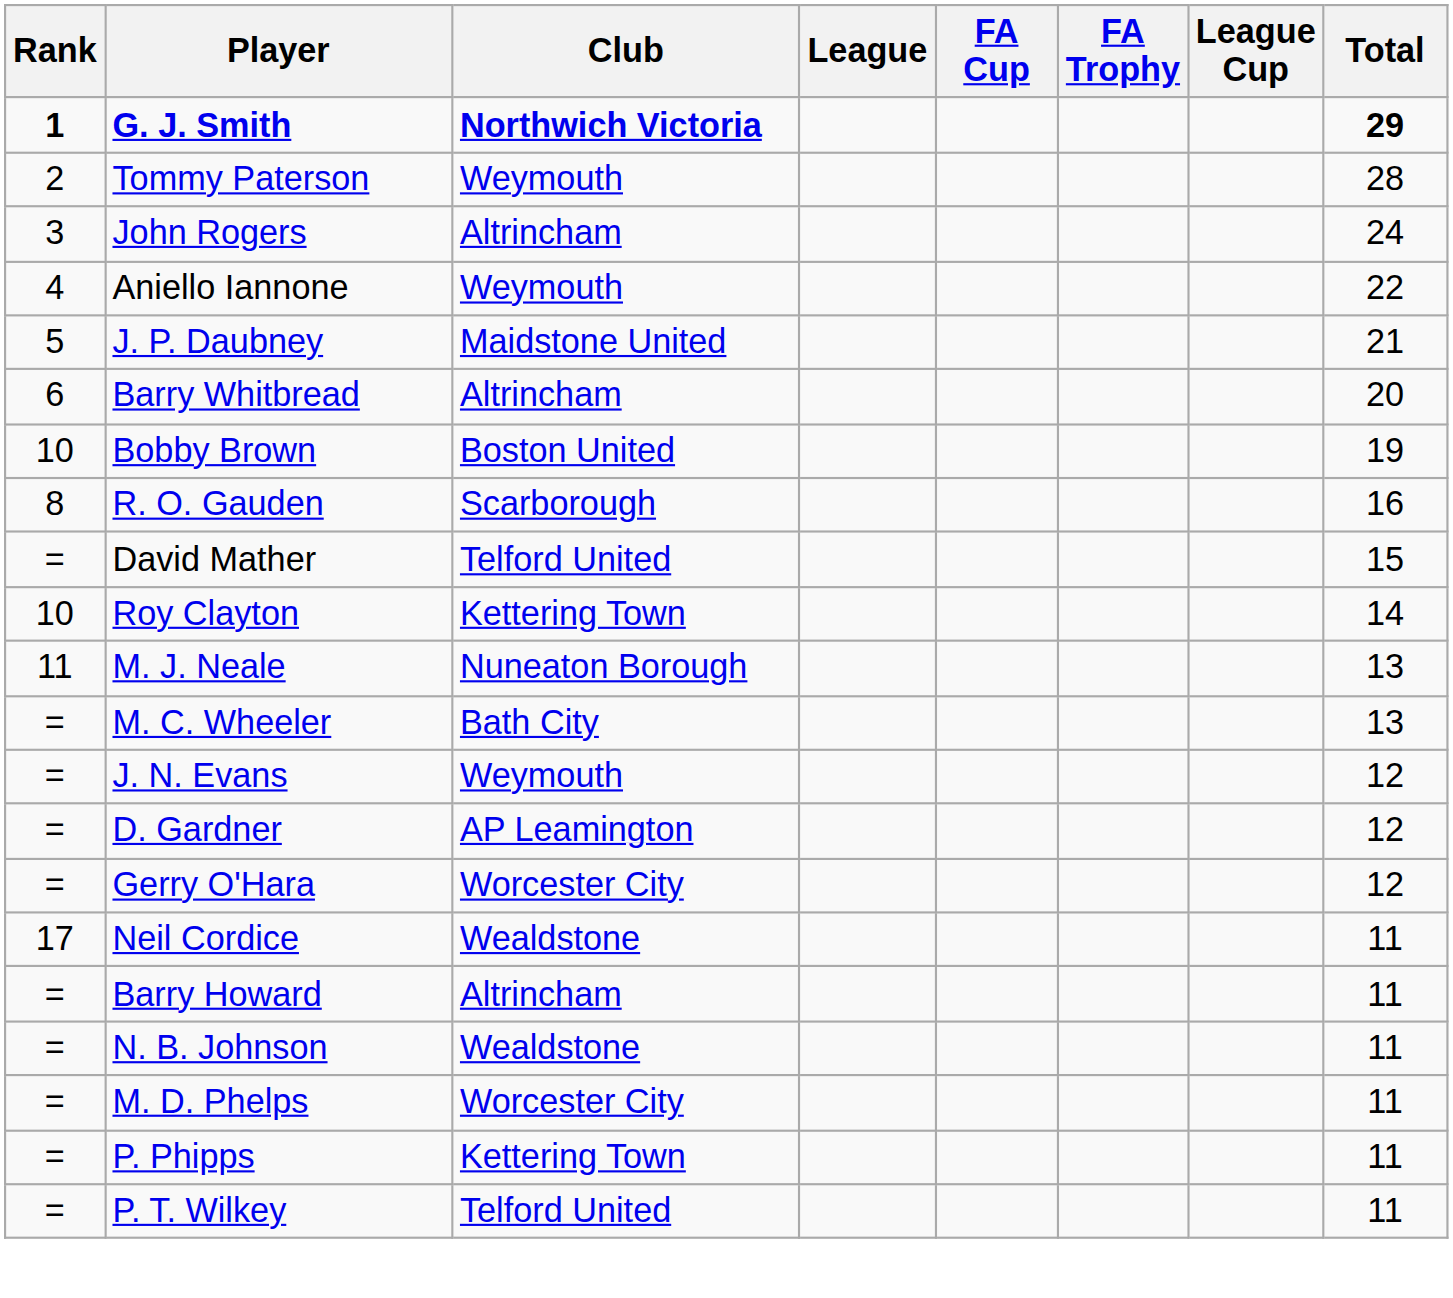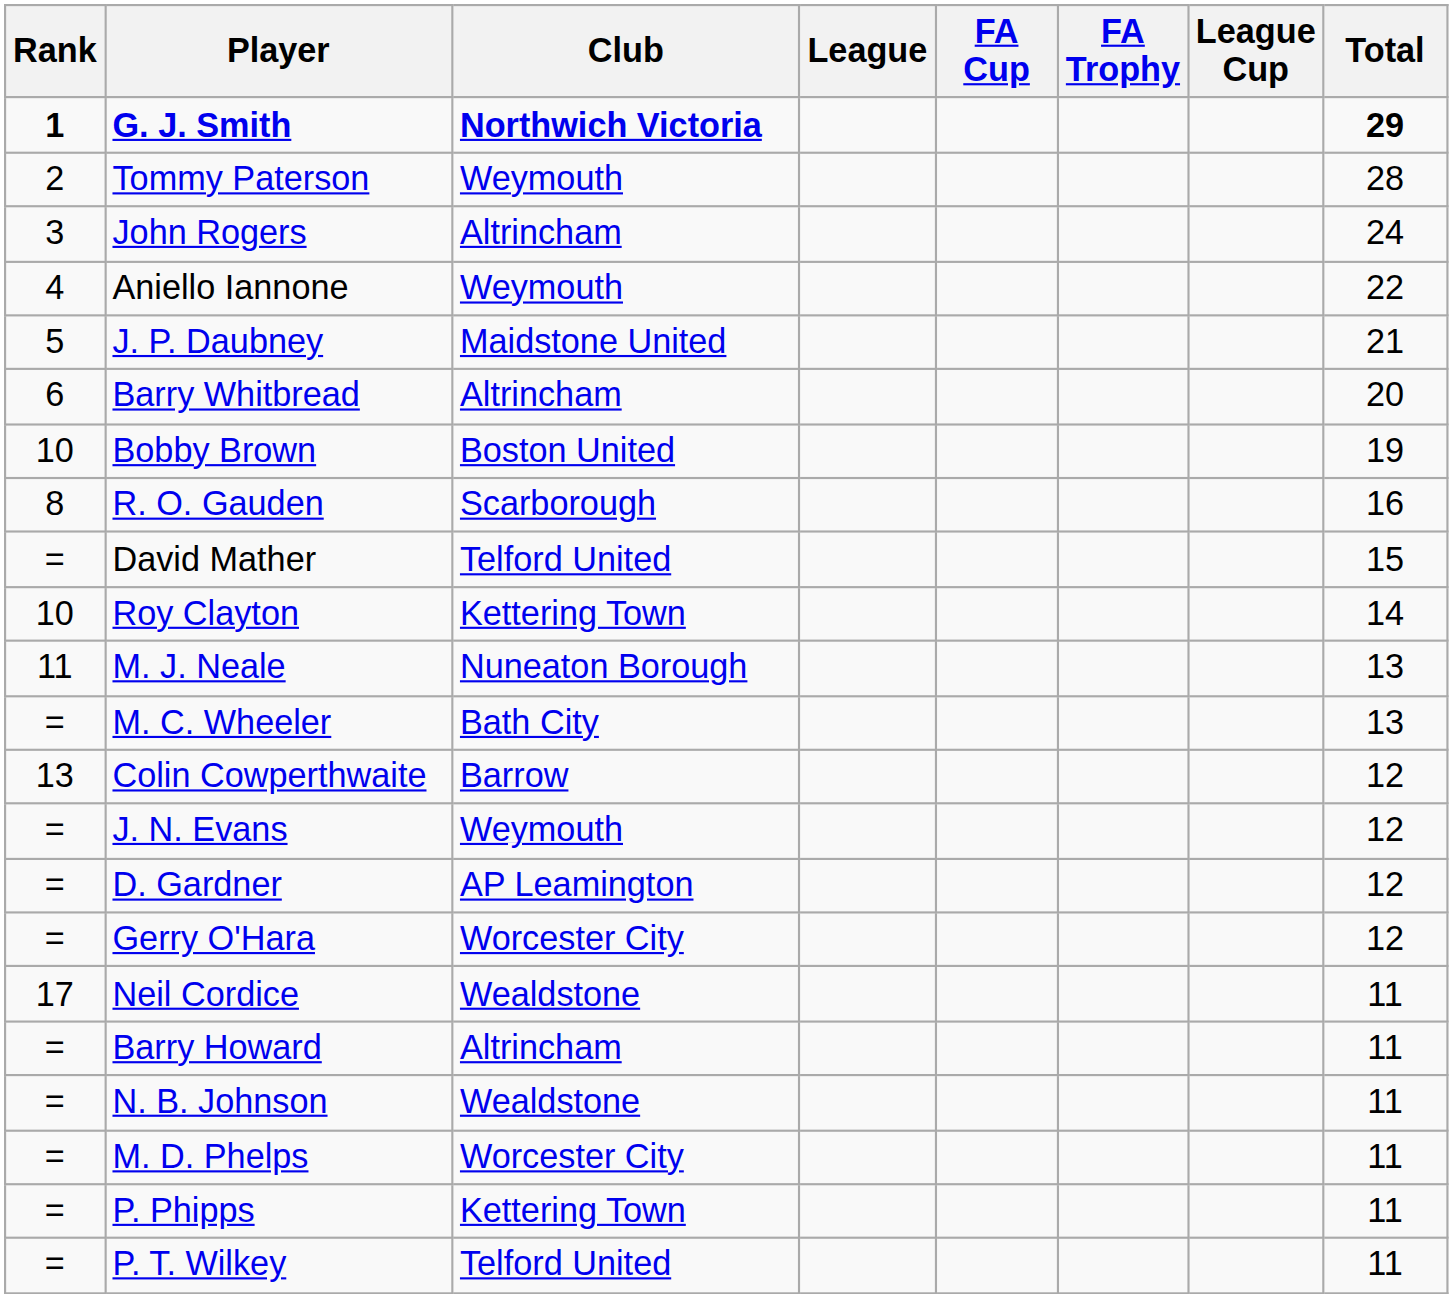+ row: 13 | Colin Cowperthwaite | Barrow | 12
